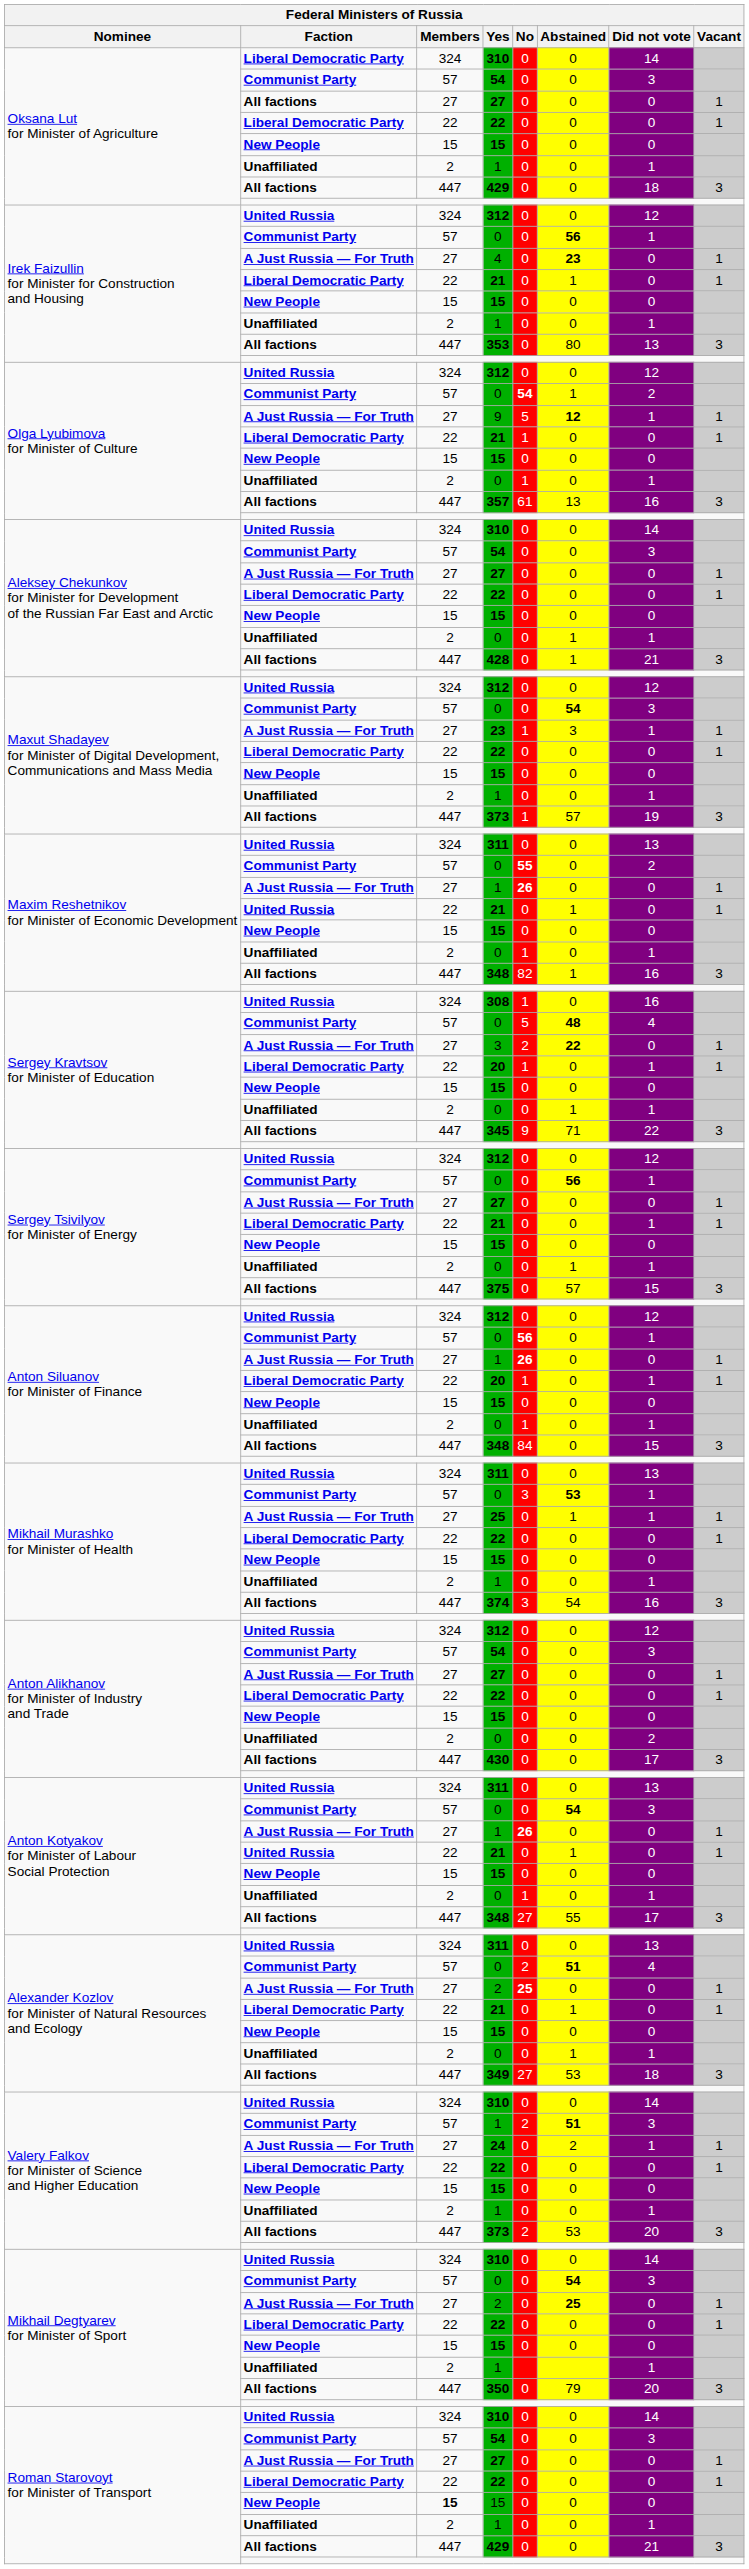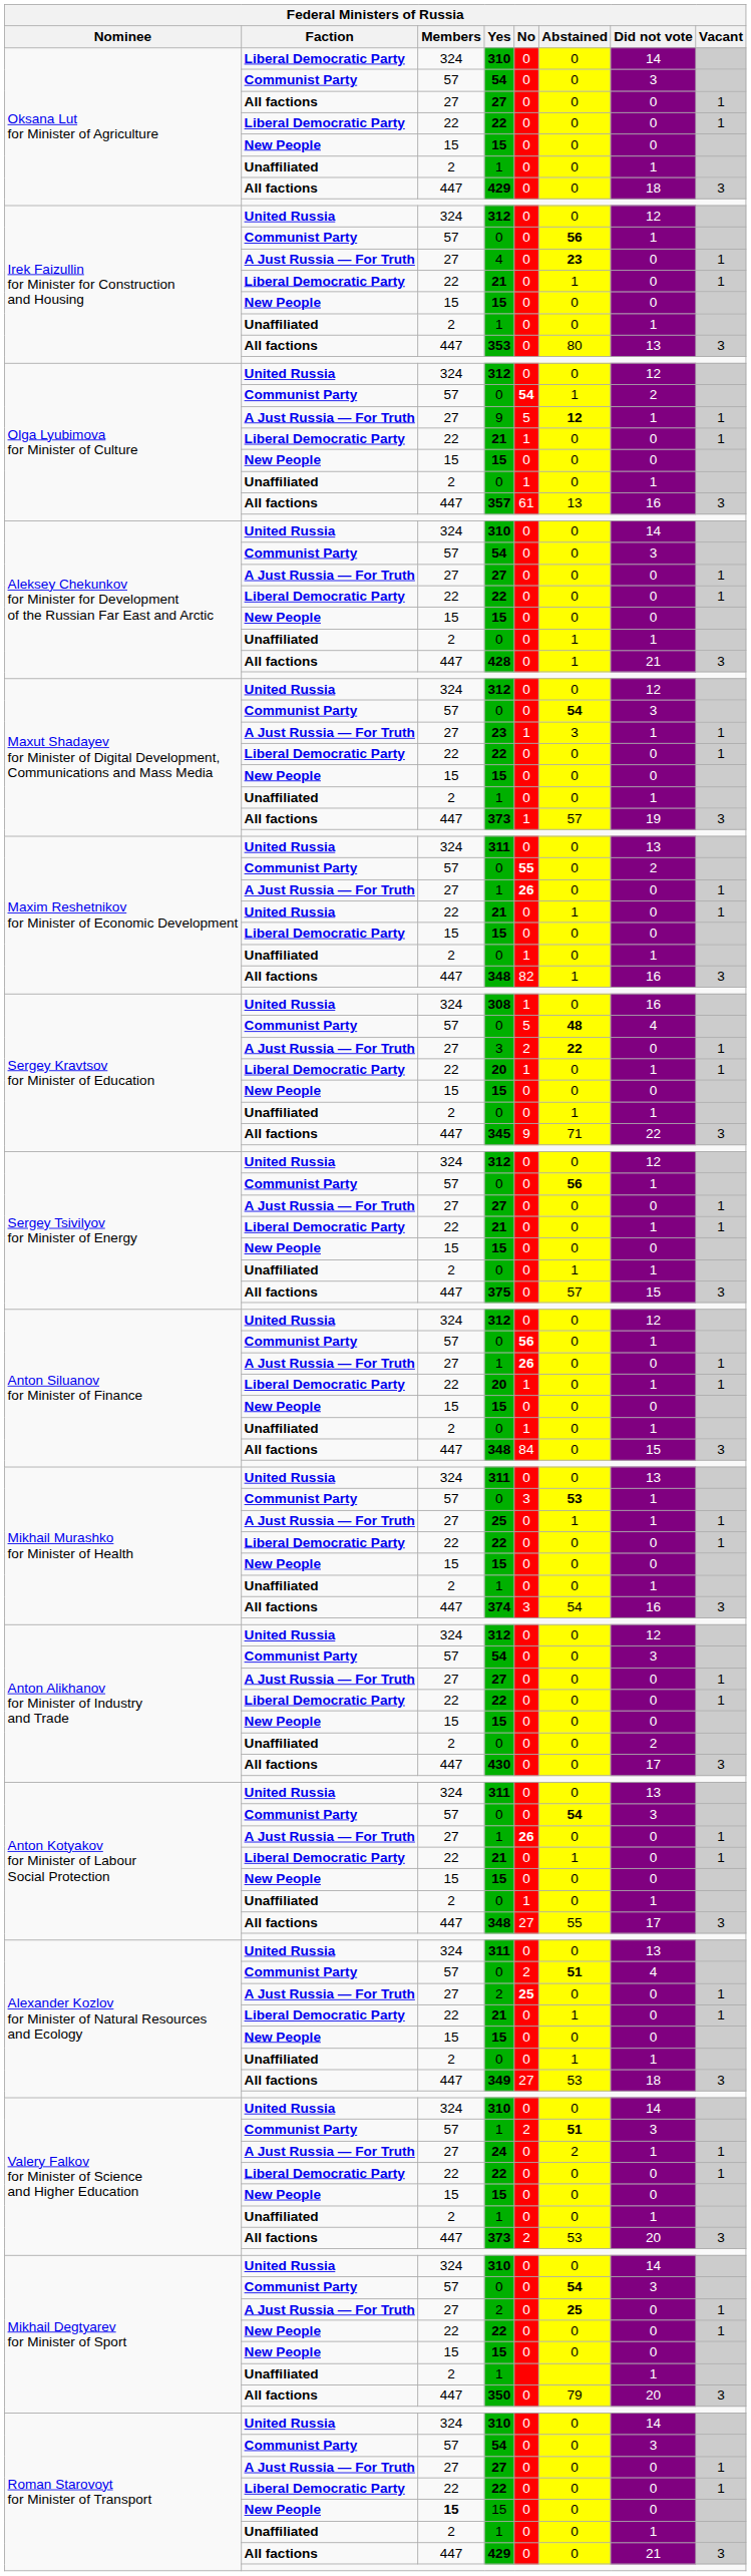Maxim Reshetnikov for Minister of Economic Development / 15 | Faction: New People -> Liberal Democratic Party
Anton Kotyakov for Minister of Labour Social Protection / 21 | Faction: United Russia -> Liberal Democratic Party
Mikhail Degtyarev for Minister of Sport / 22 | Faction: Liberal Democratic Party -> New People
